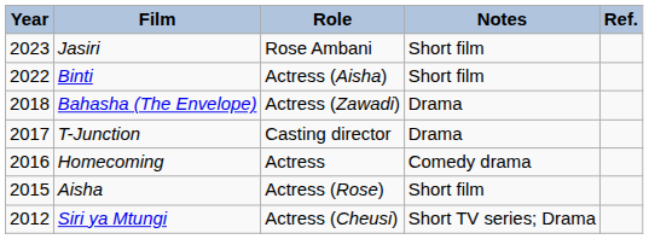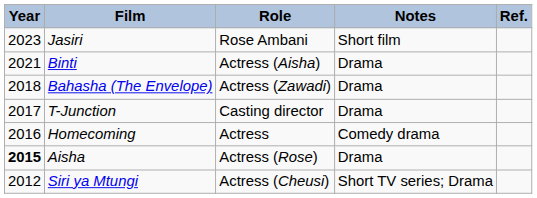Binti | Year: 2022 -> 2021
Binti | Notes: Short film -> Drama
Aisha | Year: normal -> bold
Aisha | Notes: Short film -> Drama
